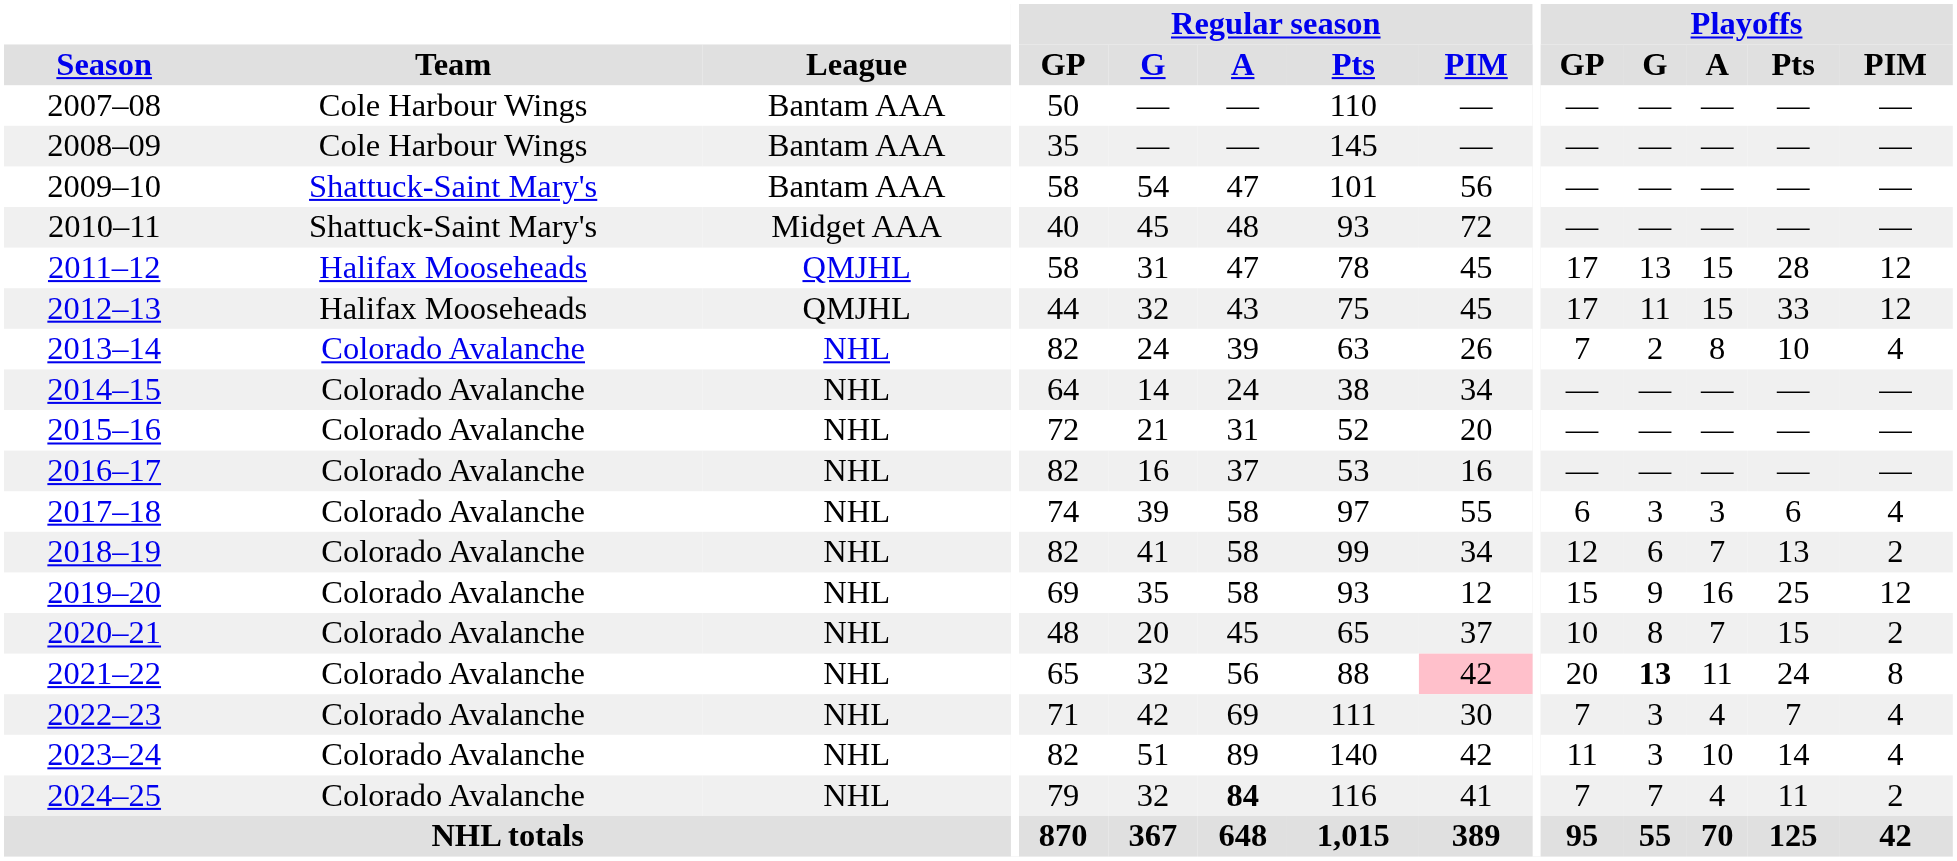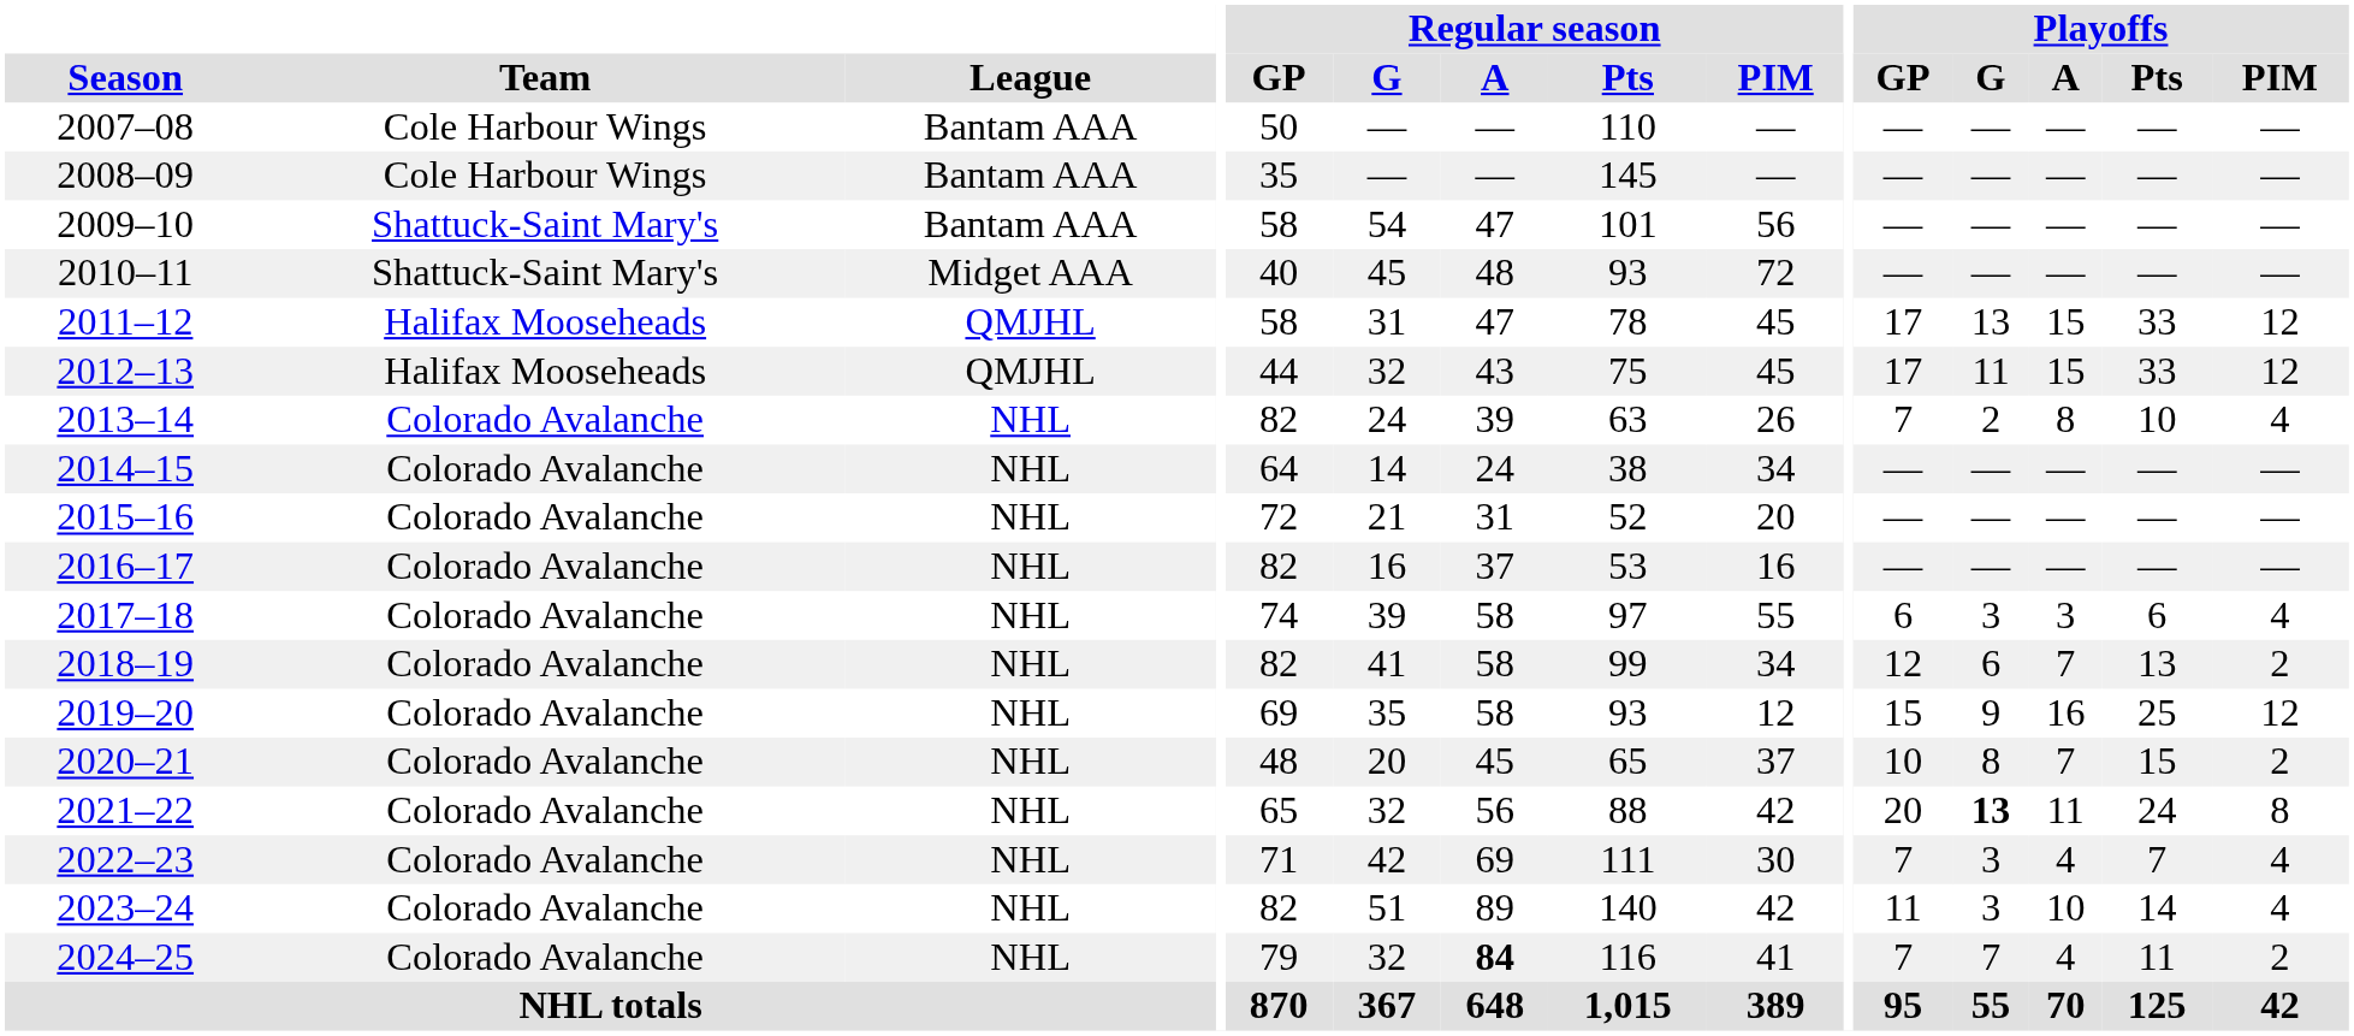2011–12 | Playoffs / Pts: 28 -> 33
2021–22 | Regular season / PIM: pink background -> no background
